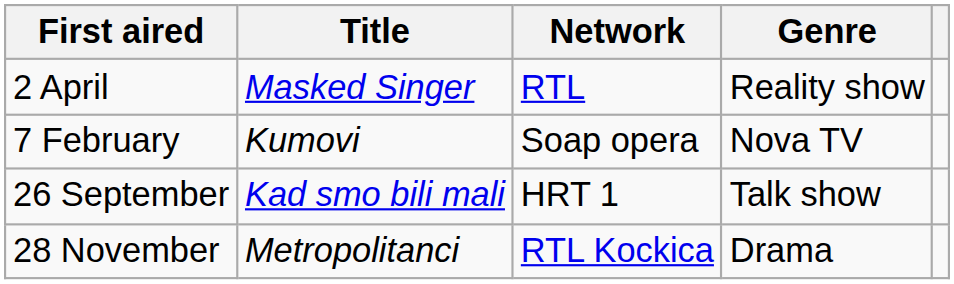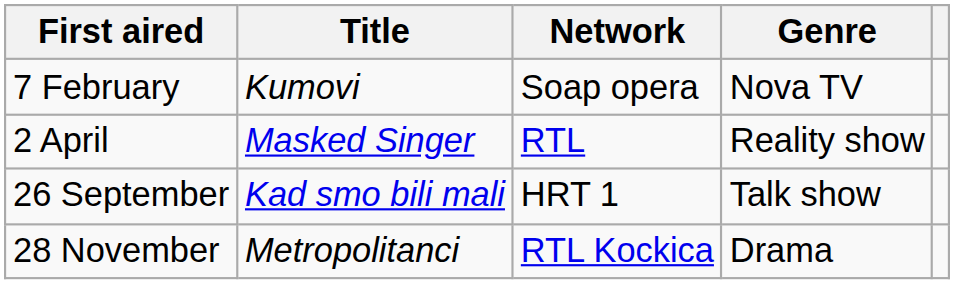rows swapped: 7 February <-> 2 April
